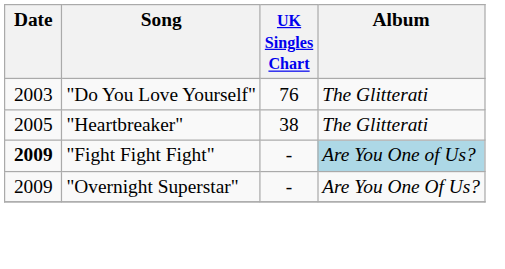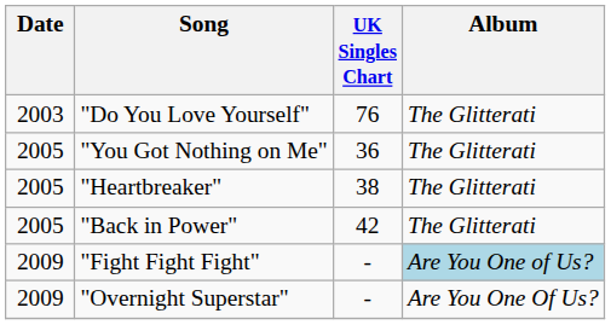+ row: 2005 | "You Got Nothing on Me" | 36 | The Glitterati
+ row: 2005 | "Back in Power" | 42 | The Glitterati
"Fight Fight Fight" | Date: bold -> normal
